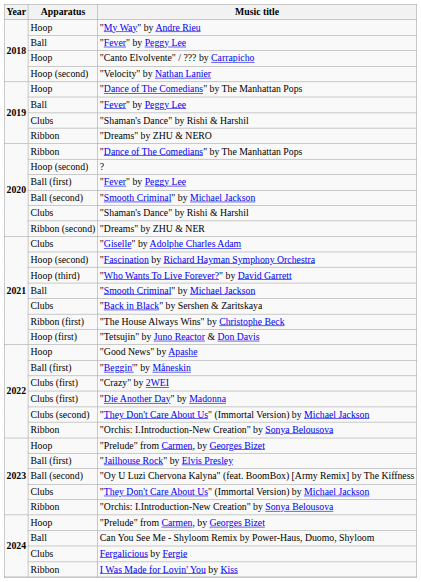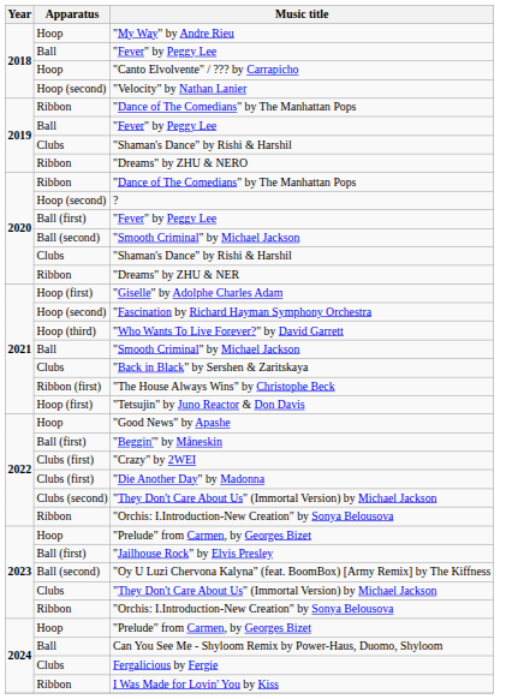2019 / "Dance of The Comedians" by The Manhattan Pops | Apparatus: Hoop -> Ribbon
"Dreams" by ZHU & NER | Apparatus: Ribbon (second) -> Ribbon
"Giselle" by Adolphe Charles Adam | Apparatus: Clubs -> Hoop (first)
